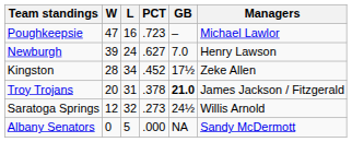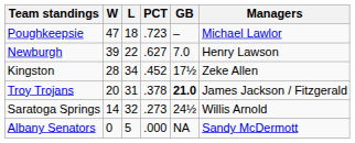Poughkeepsie | L: 16 -> 18
Newburgh | L: 24 -> 22
Saratoga Springs | W: 12 -> 14
